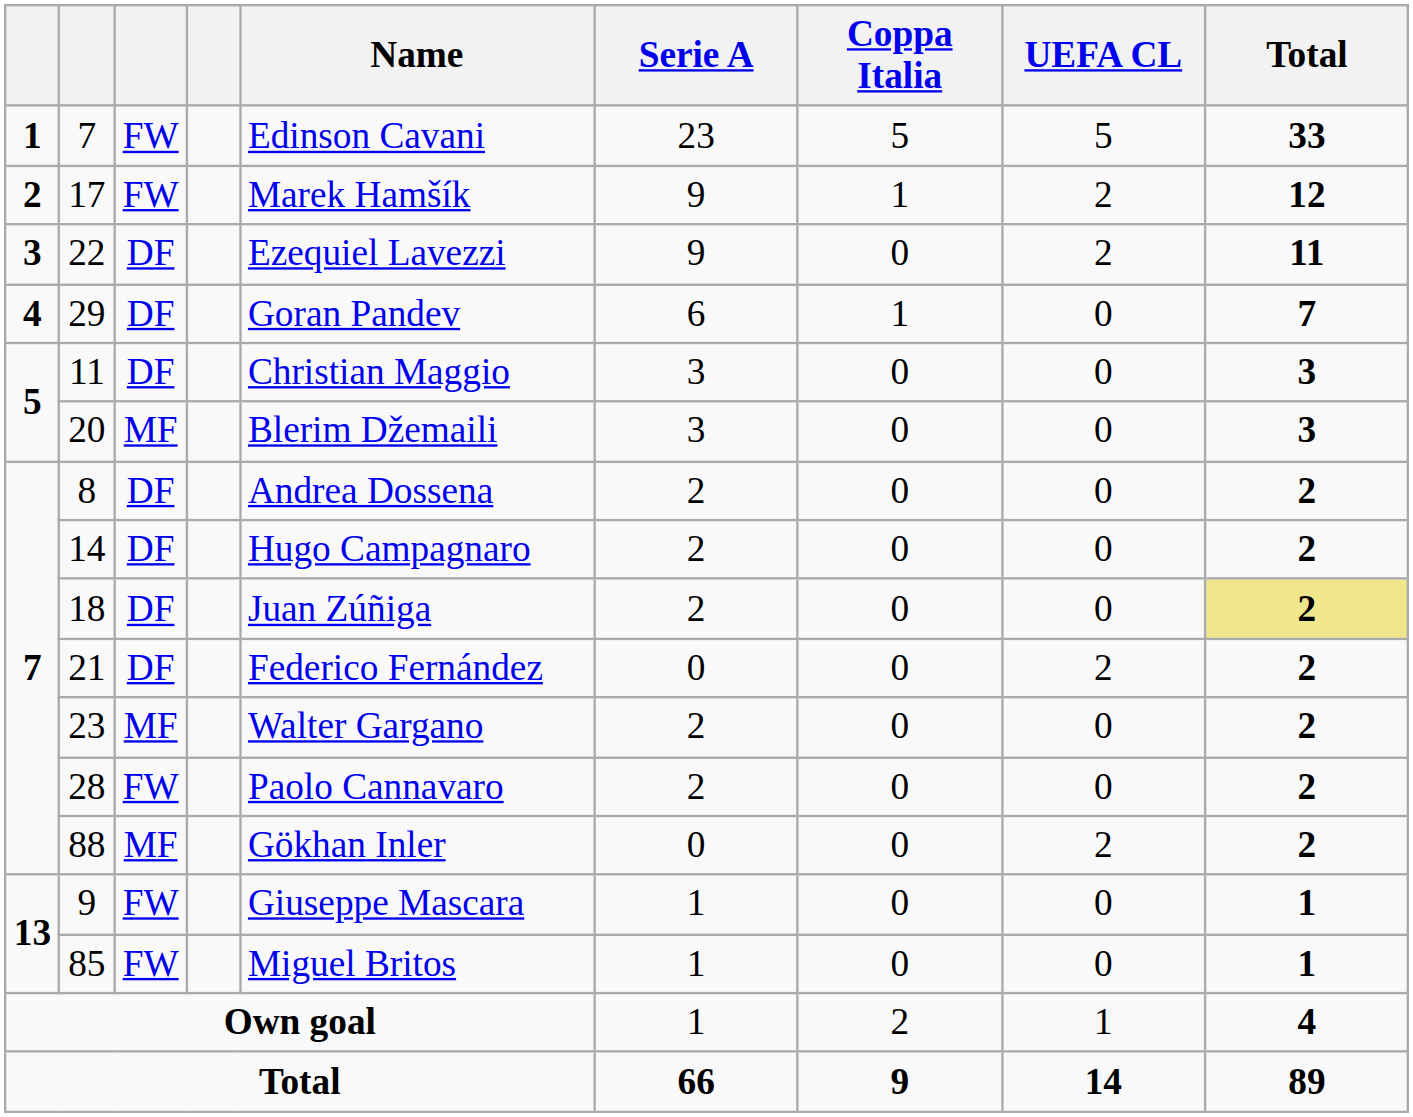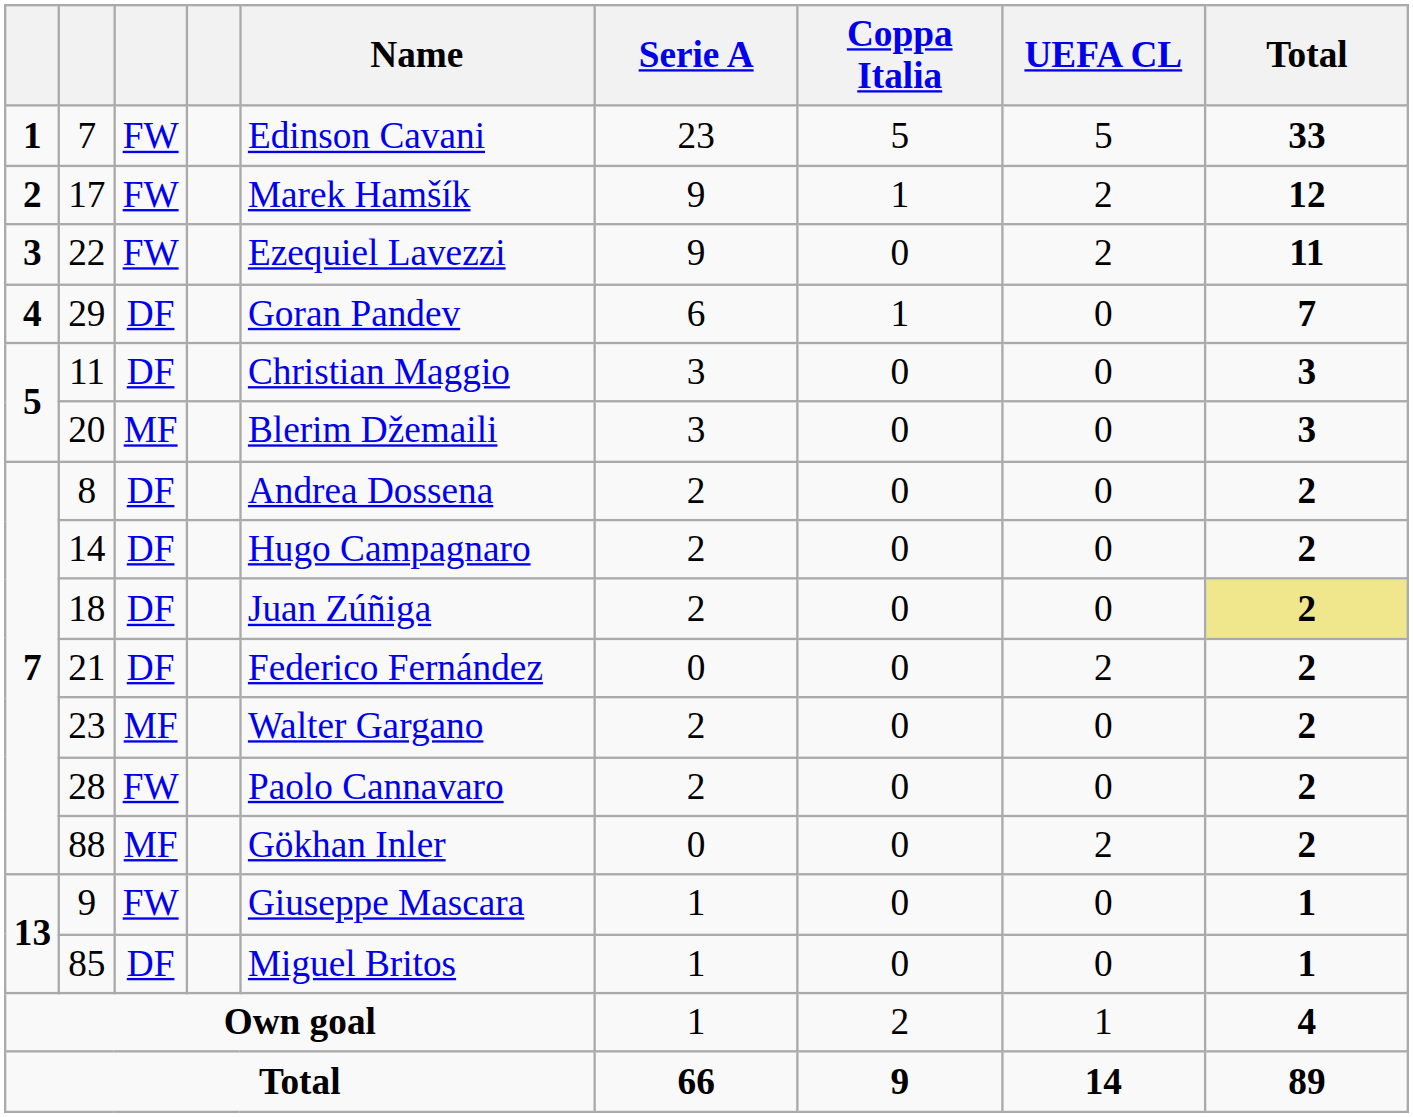22 | column 3: DF -> FW
85 | column 3: FW -> DF
